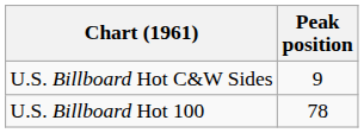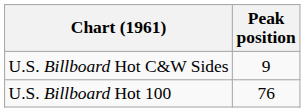U.S. Billboard Hot 100 | Peak position: 78 -> 76
